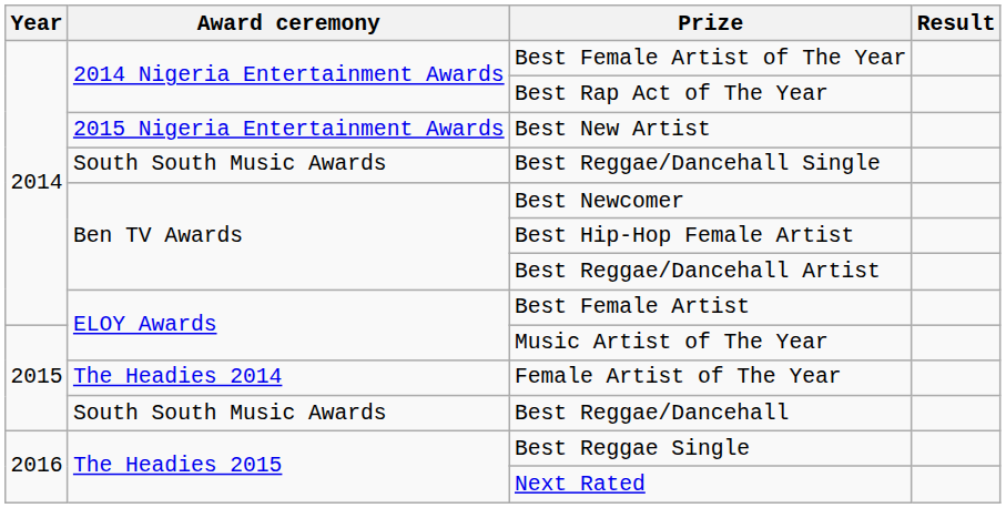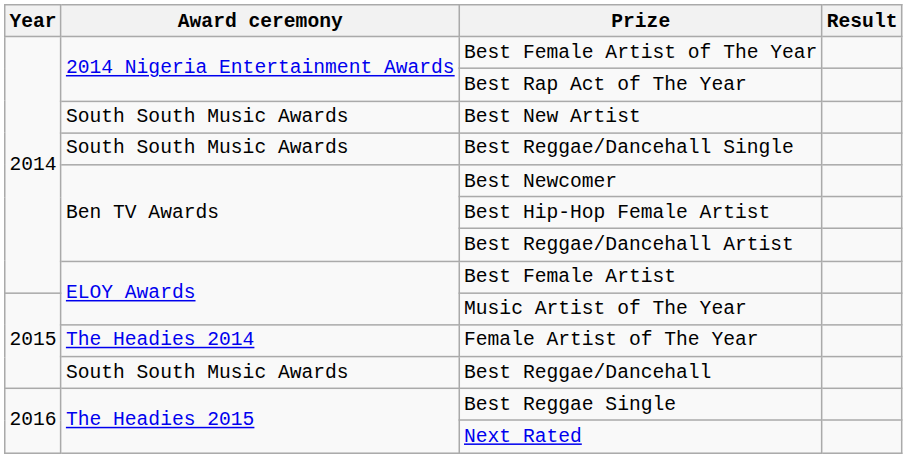Best New Artist | Award ceremony: 2015 Nigeria Entertainment Awards -> South South Music Awards
